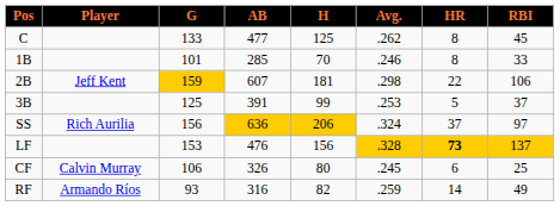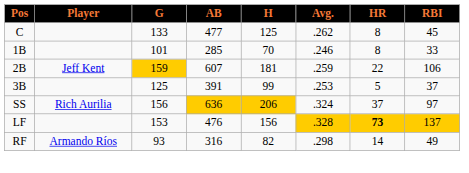2B | Avg.: .298 -> .259
- row: CF | Calvin Murray | 106 | 326 | 80 | .245 | 6 | 25
RF | Avg.: .259 -> .298
